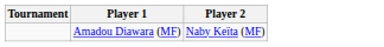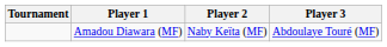+ column: Player 3 | Abdoulaye Touré (MF)
